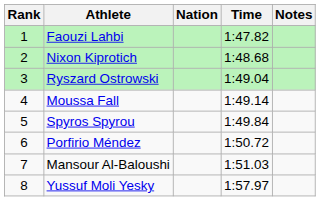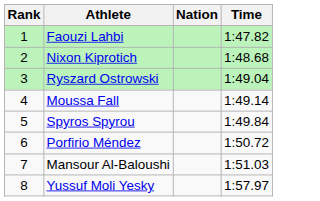- column: Notes
